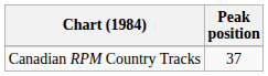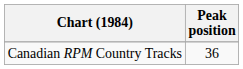Canadian RPM Country Tracks | Peak position: 37 -> 36
